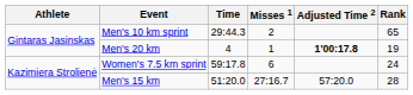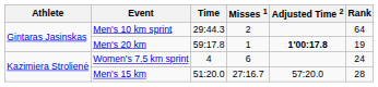Men's 10 km sprint | Rank: 65 -> 64
Men's 20 km | Time: 4 -> 59:17.8
Women's 7.5 km sprint | Time: 59:17.8 -> 4
